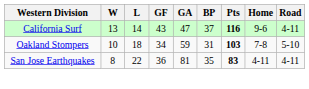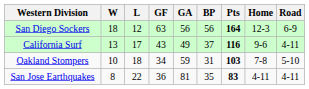+ row: San Diego Sockers | 18 | 12 | 63 | 56 | 56 | 164 | 12-3 | 6-9
California Surf | L: 14 -> 17
California Surf | GA: 47 -> 49
